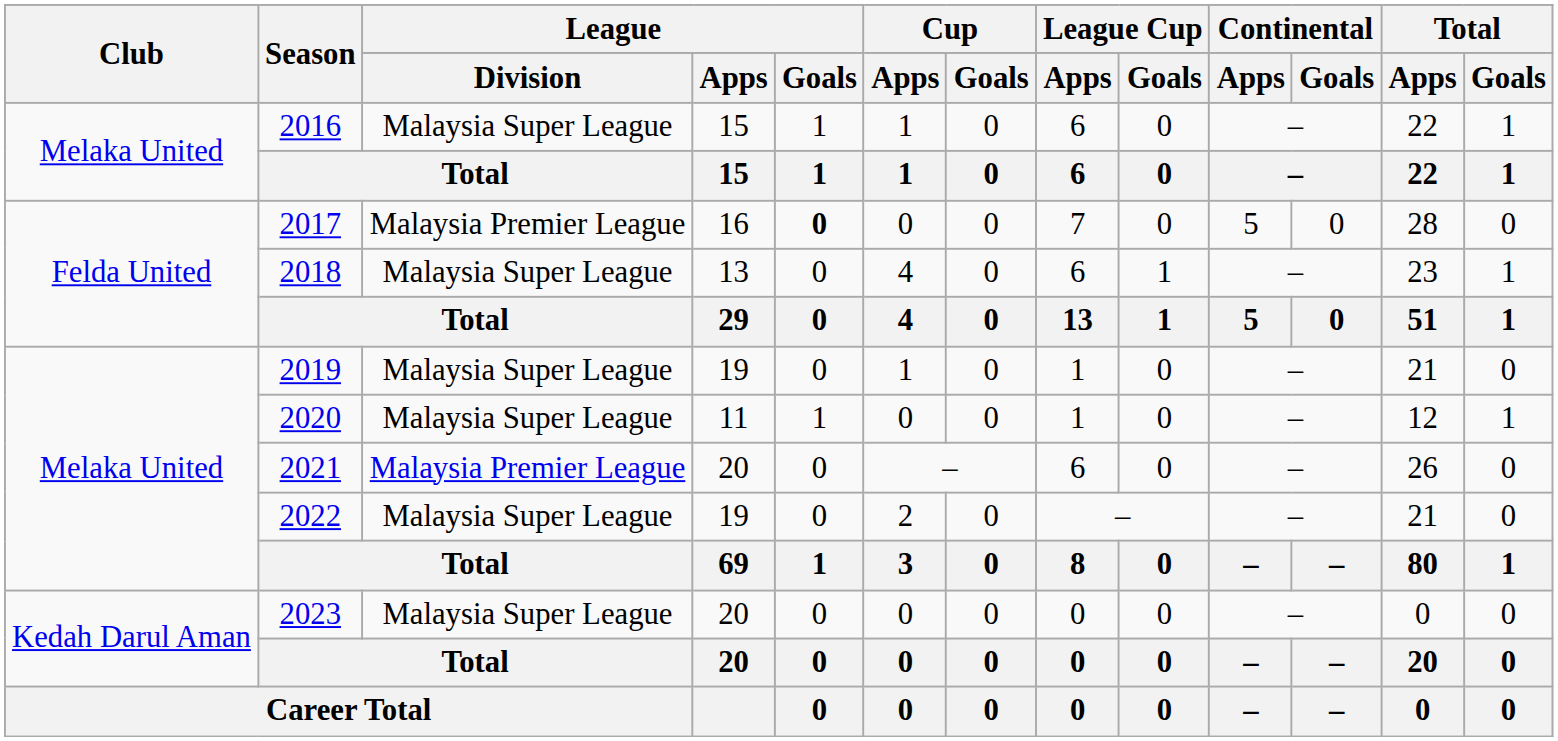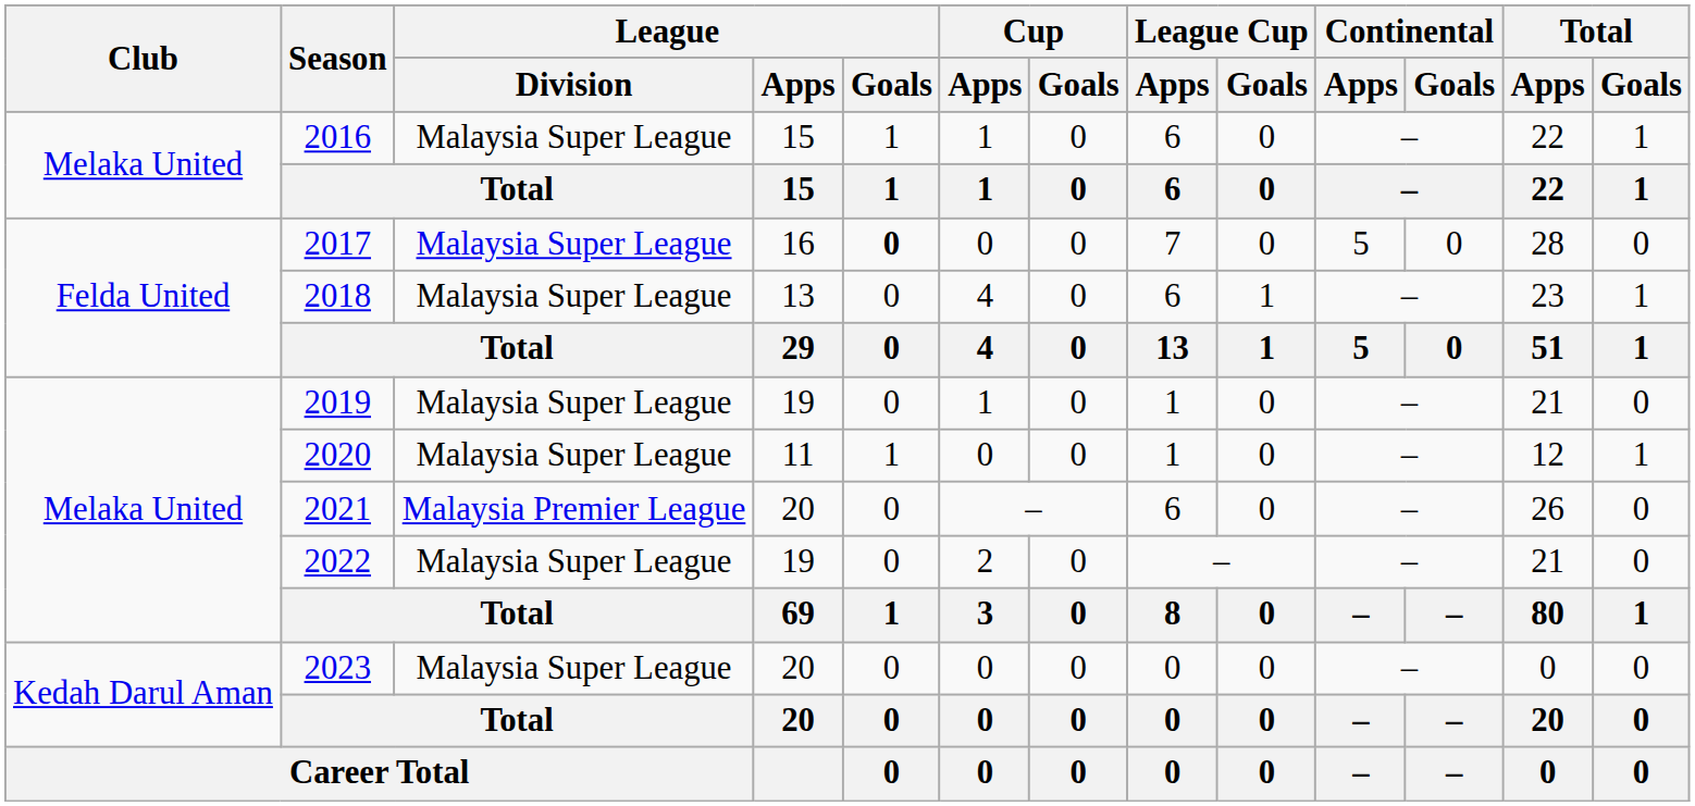2017 | League / Division: Malaysia Premier League -> Malaysia Super League
